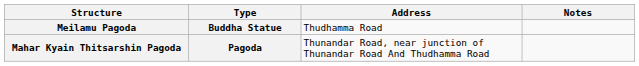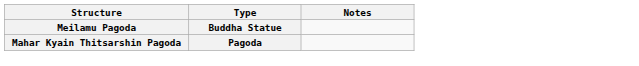- column: Address | Thudhamma Road | Thunandar Road, near junction of Thunandar Road And Thudhamma Road
